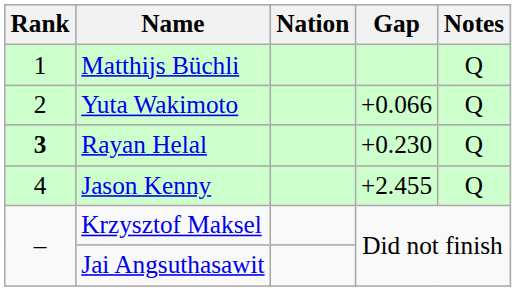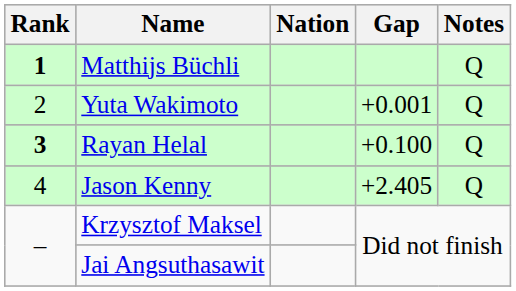Matthijs Büchli | Rank: normal -> bold
Yuta Wakimoto | Gap: +0.066 -> +0.001
Rayan Helal | Gap: +0.230 -> +0.100
Jason Kenny | Gap: +2.455 -> +2.405
